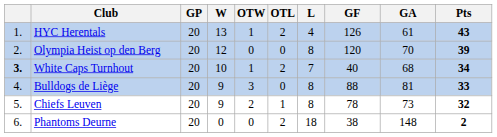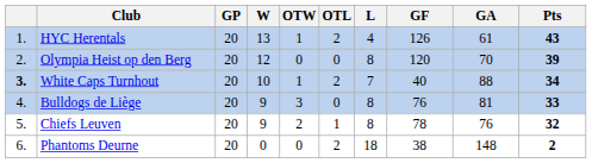White Caps Turnhout | GA: 68 -> 88
Bulldogs de Liège | GF: 88 -> 76
Chiefs Leuven | GA: 73 -> 76
